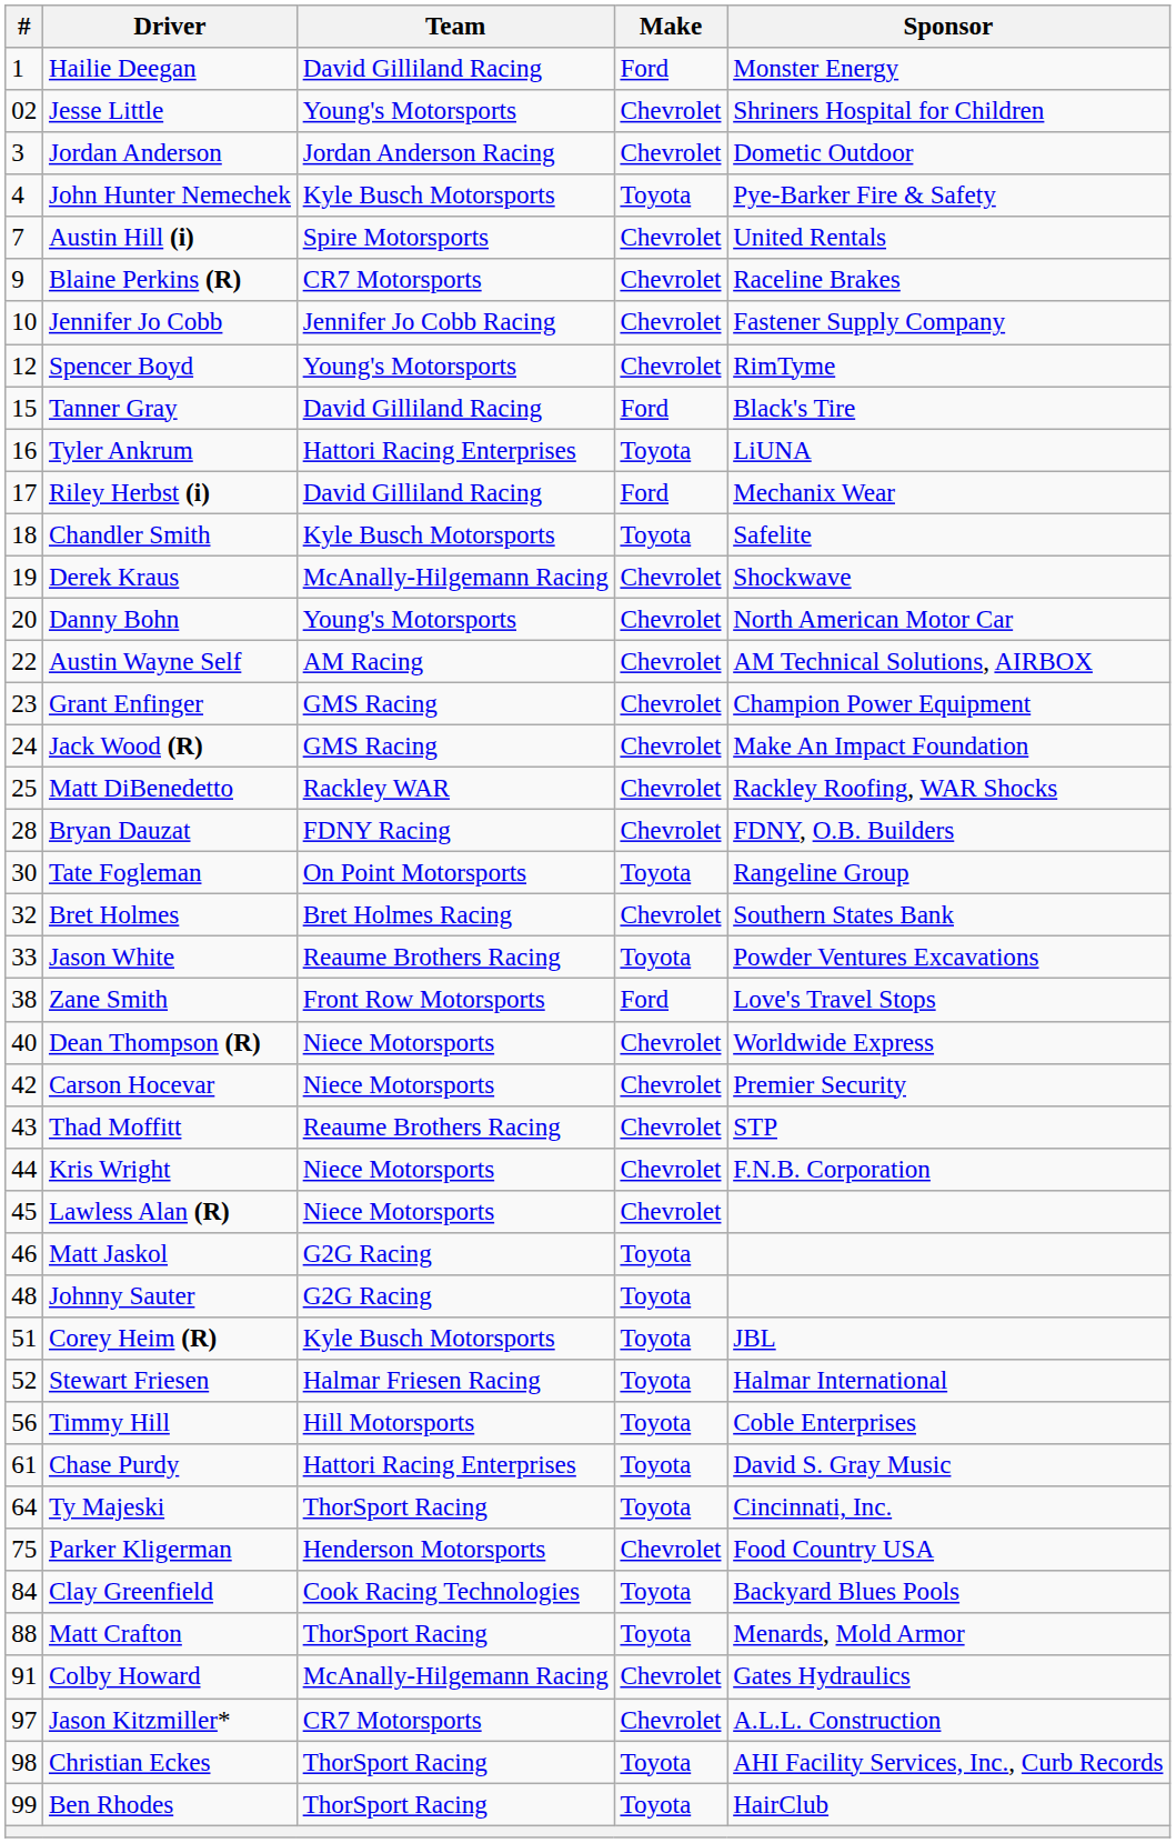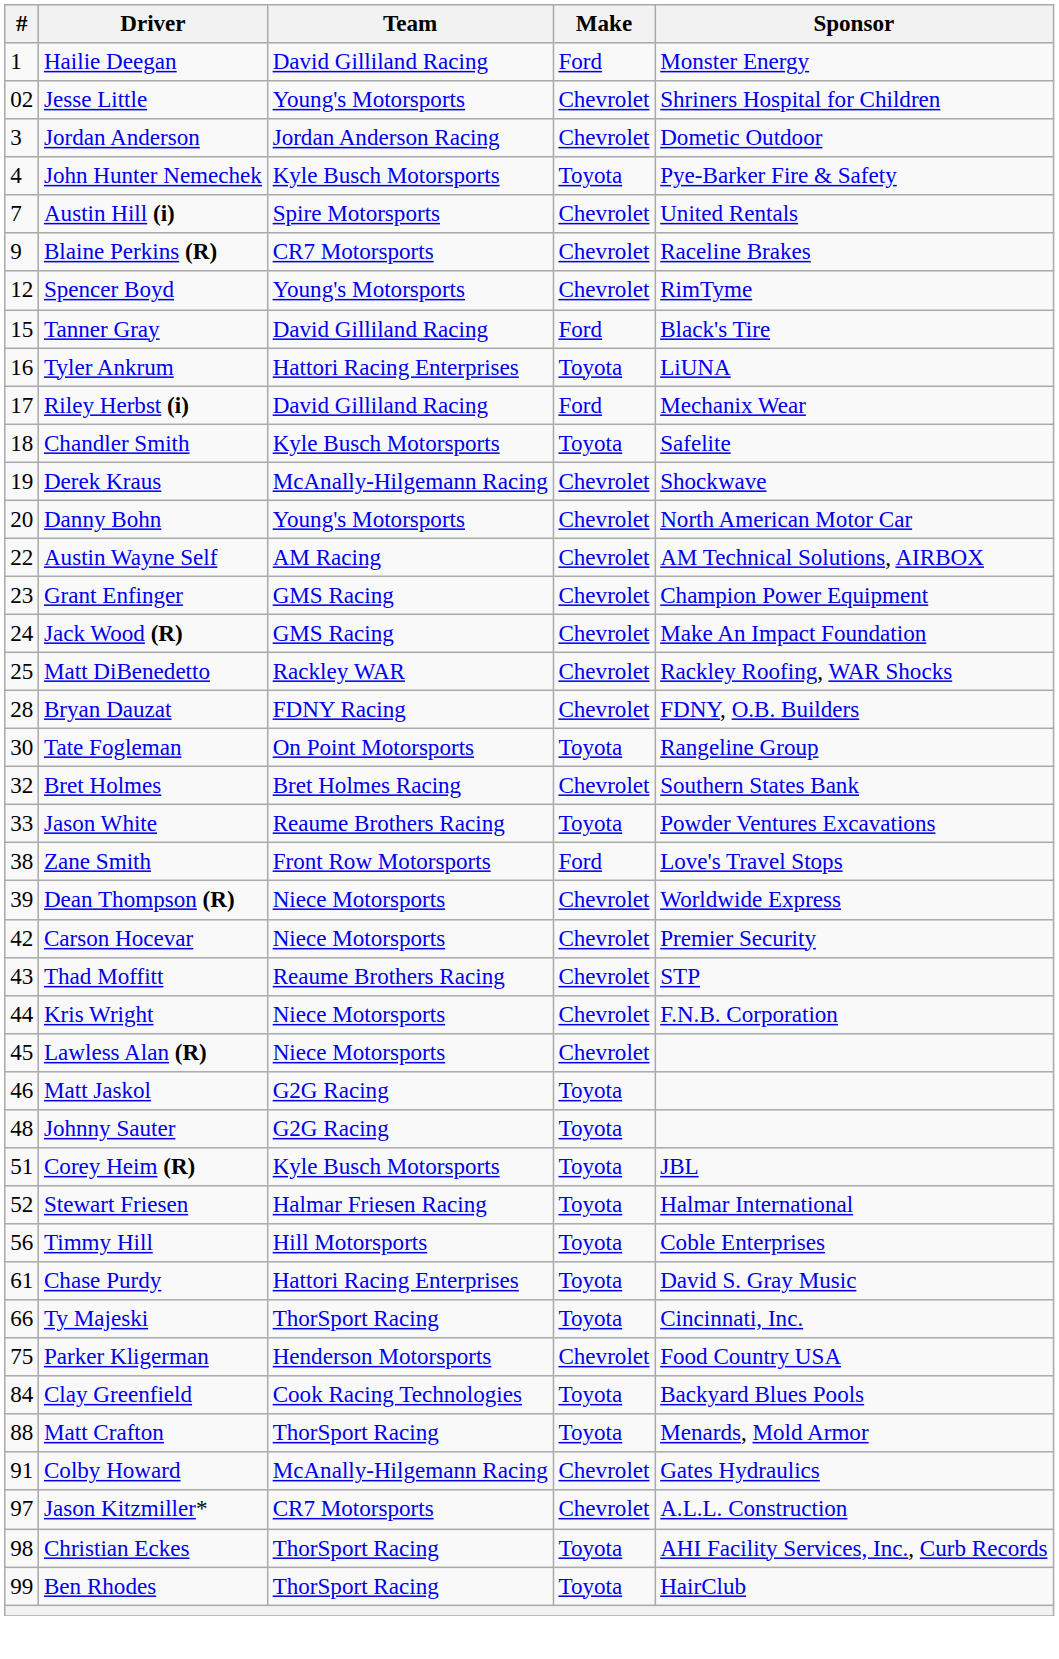- row: 10 | Jennifer Jo Cobb | Jennifer Jo Cobb Racing | Chevrolet | Fastener Supply Company
Dean Thompson (R) | #: 40 -> 39
Ty Majeski | #: 64 -> 66
